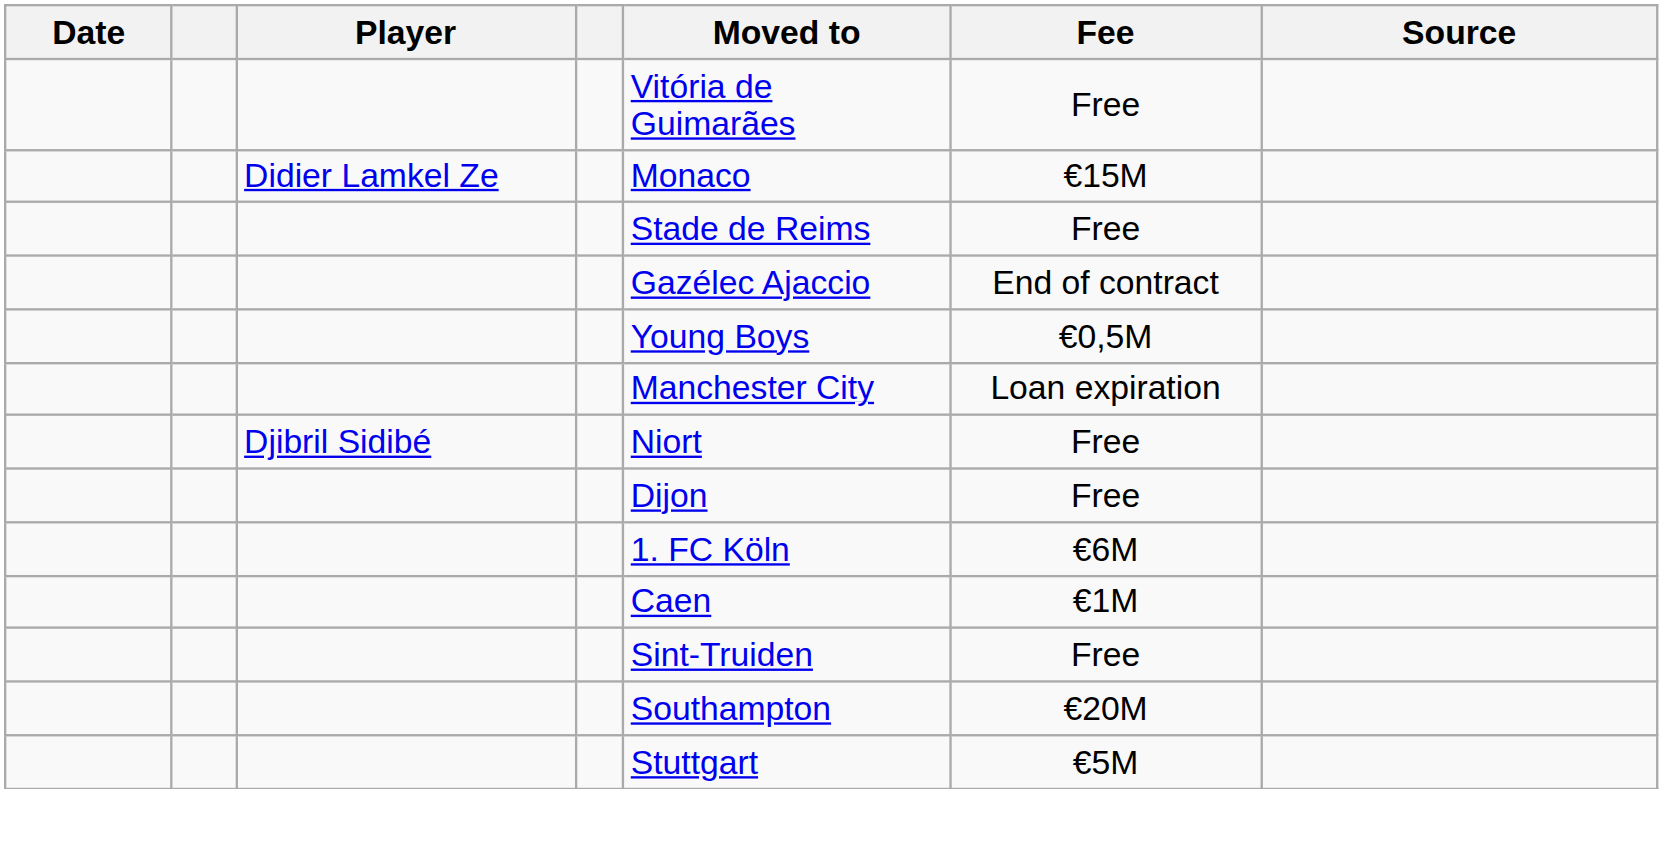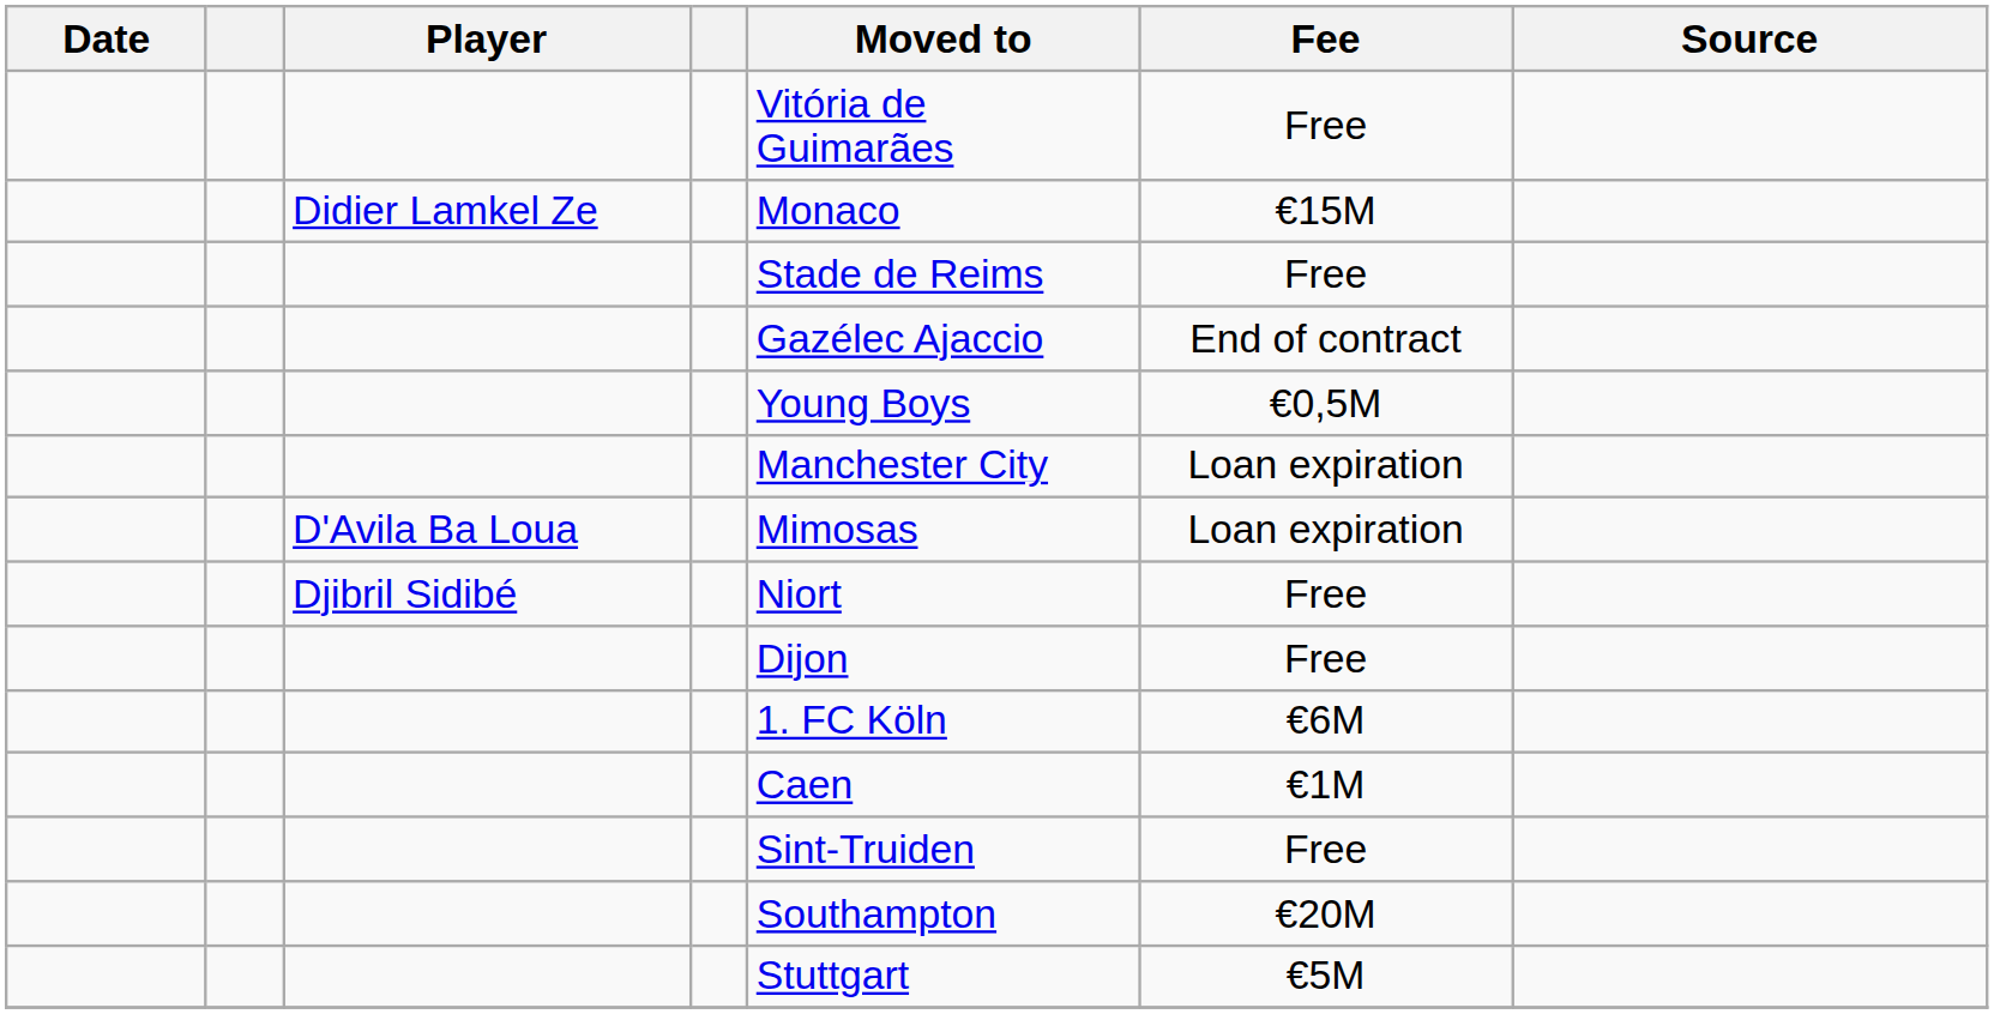+ row: D'Avila Ba Loua | Mimosas | Loan expiration
